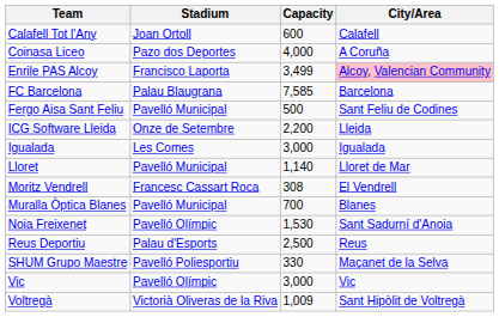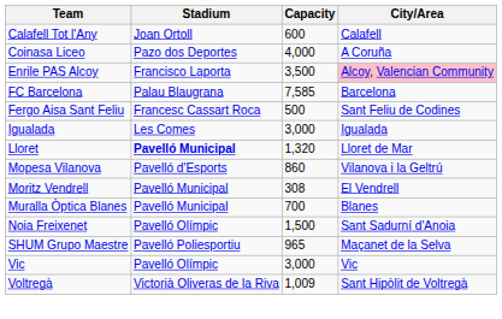Enrile PAS Alcoy | Capacity: 3,499 -> 3,500
Fergo Aisa Sant Feliu | Stadium: Pavelló Municipal -> Francesc Cassart Roca
- row: ICG Software Lleida | Onze de Setembre | 2,200 | Lleida
Lloret | Stadium: normal -> bold
Lloret | Capacity: 1,140 -> 1,320
+ row: Mopesa Vilanova | Pavelló d'Esports | 860 | Vilanova i la Geltrú
Moritz Vendrell | Stadium: Francesc Cassart Roca -> Pavelló Municipal
Noia Freixenet | Capacity: 1,530 -> 1,500
- row: Reus Deportiu | Palau d'Esports | 2,500 | Reus
SHUM Grupo Maestre | Capacity: 330 -> 965
